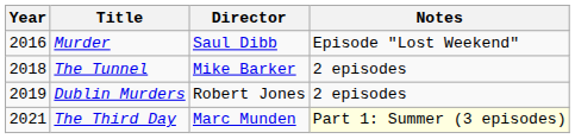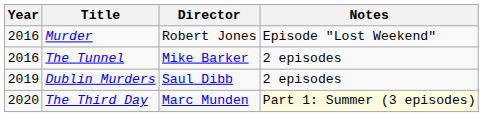Murder | Director: Saul Dibb -> Robert Jones
The Tunnel | Year: 2018 -> 2016
Dublin Murders | Director: Robert Jones -> Saul Dibb
The Third Day | Year: 2021 -> 2020
